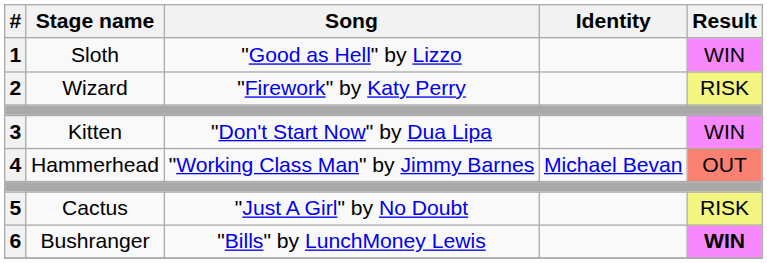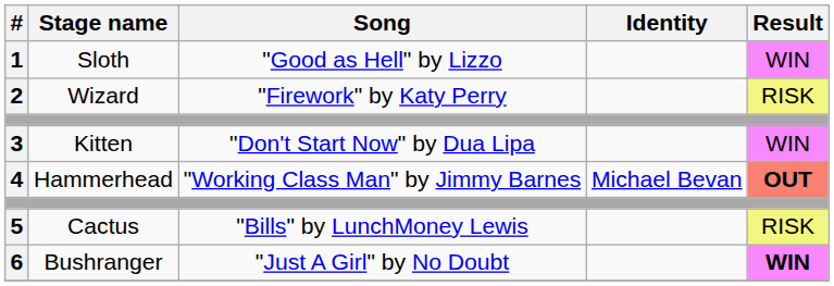4 | Result: normal -> bold
5 | Song: "Just A Girl" by No Doubt -> "Bills" by LunchMoney Lewis
6 | Song: "Bills" by LunchMoney Lewis -> "Just A Girl" by No Doubt
